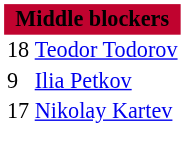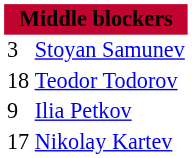+ row: 3 | Stoyan Samunev
